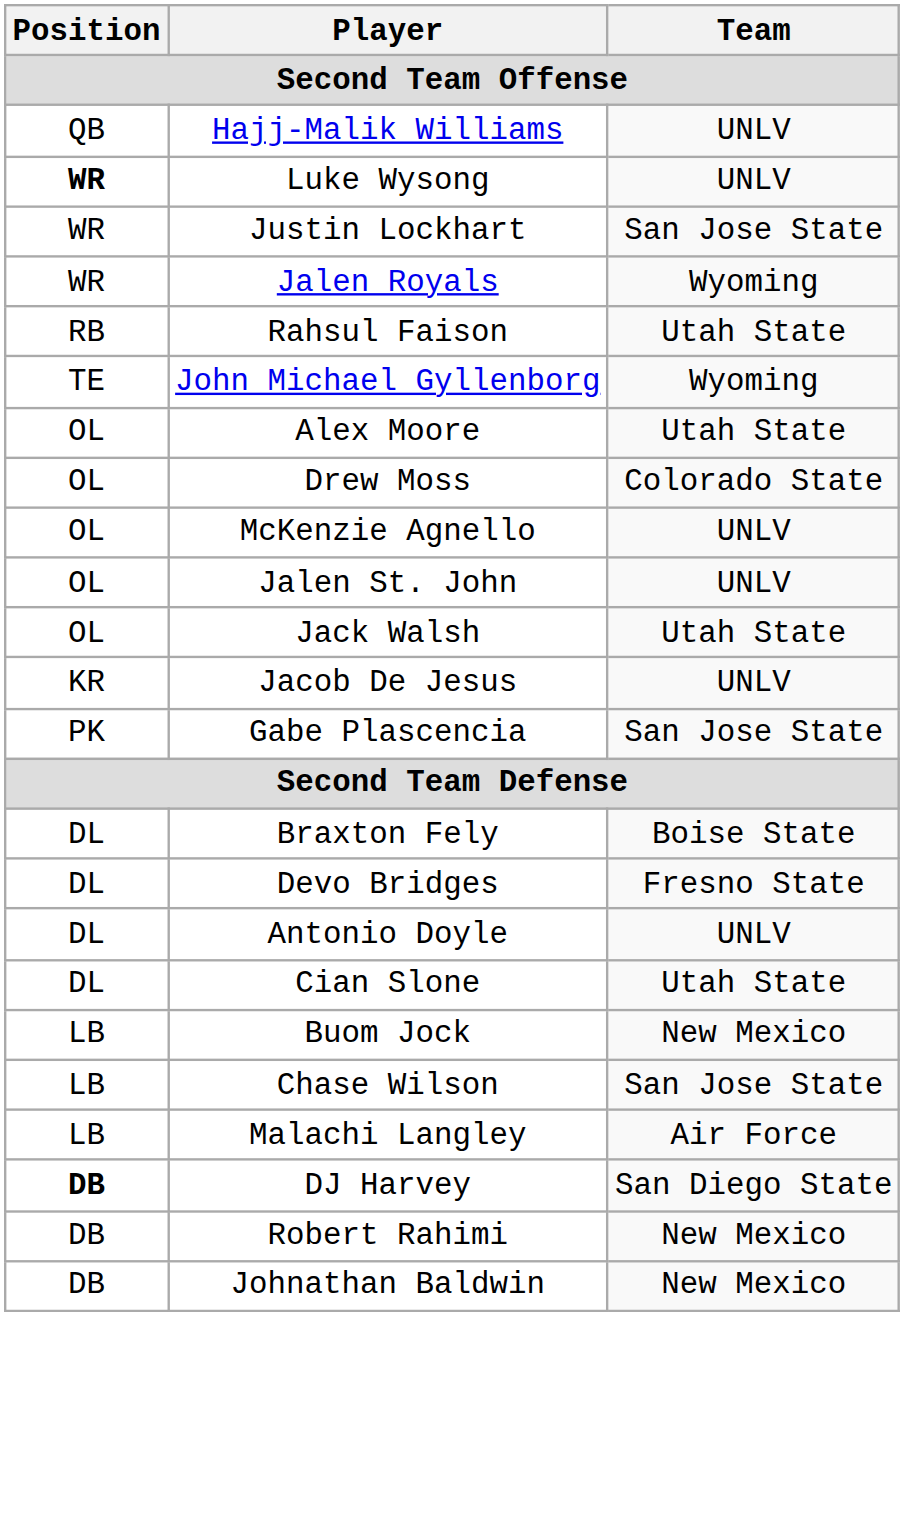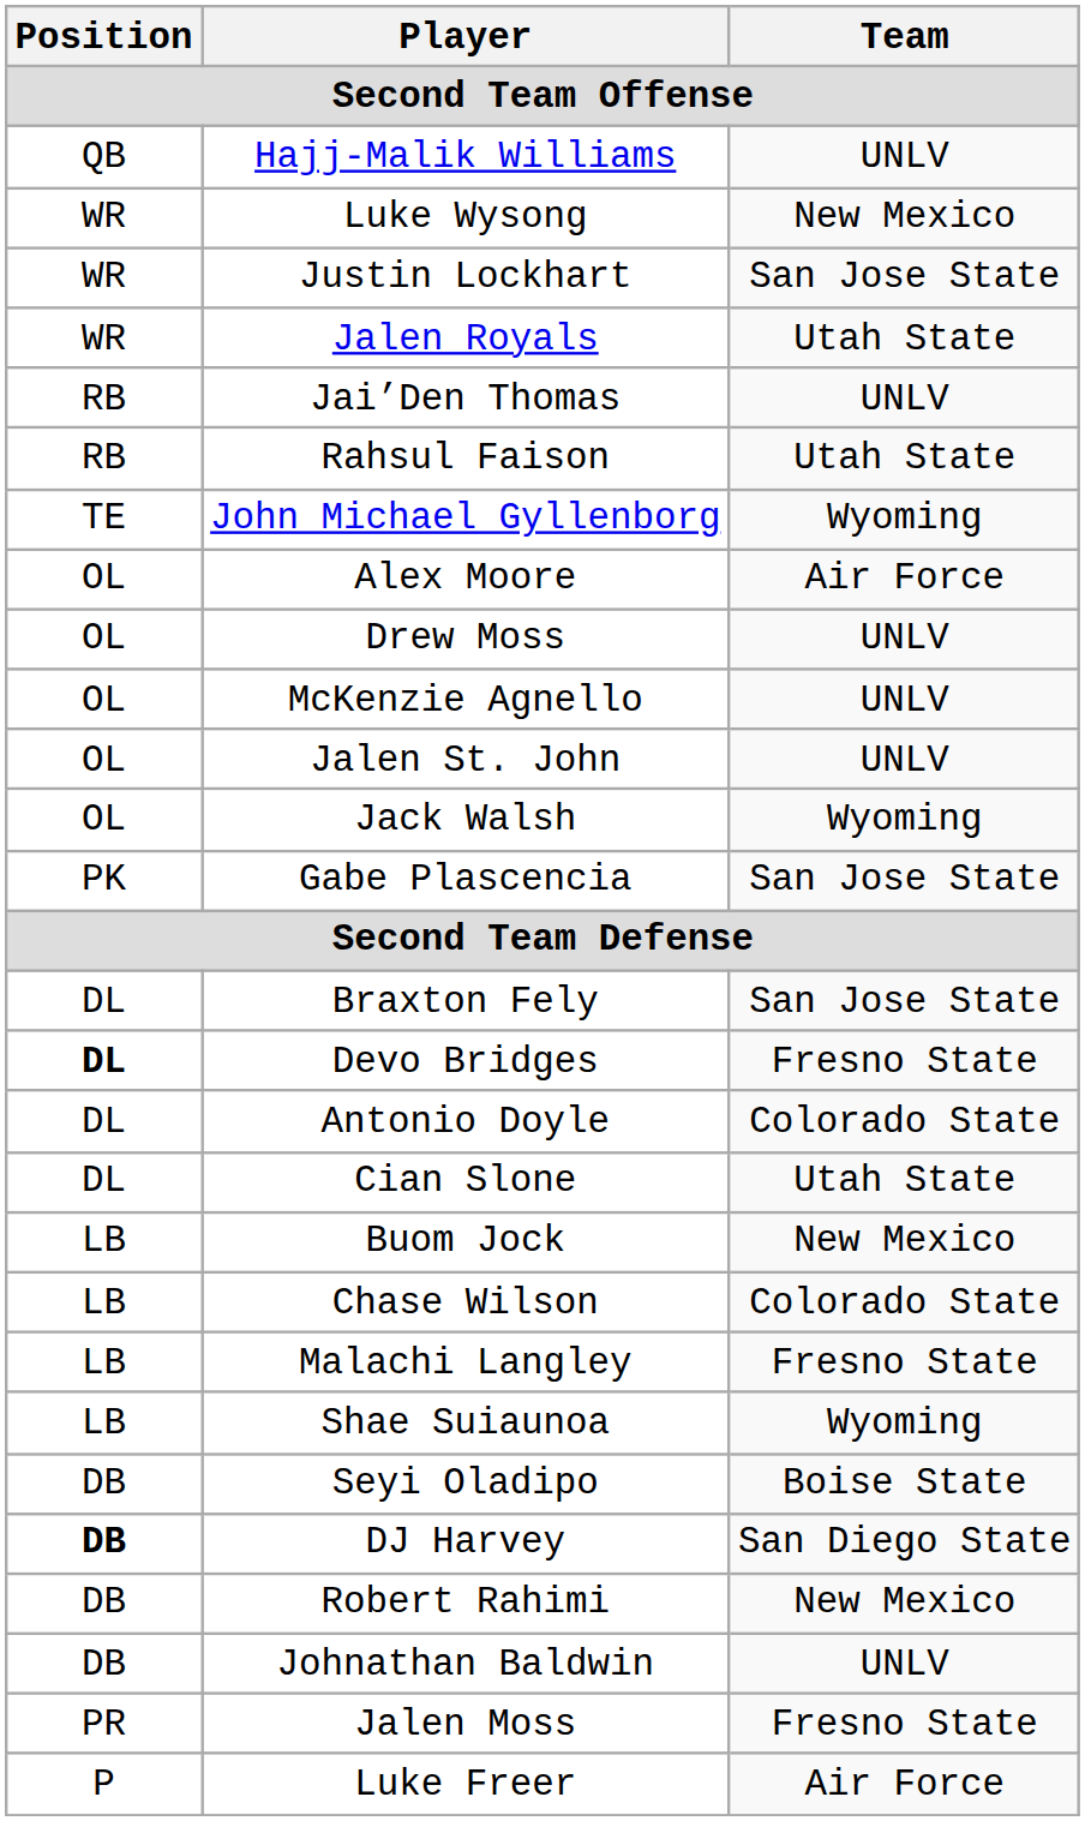Luke Wysong | Position: bold -> normal
Luke Wysong | Team: UNLV -> New Mexico
Jalen Royals | Team: Wyoming -> Utah State
+ row: RB | Jai’Den Thomas | UNLV
Alex Moore | Team: Utah State -> Air Force
Drew Moss | Team: Colorado State -> UNLV
Jack Walsh | Team: Utah State -> Wyoming
- row: KR | Jacob De Jesus | UNLV
Braxton Fely | Team: Boise State -> San Jose State
Devo Bridges | Position: normal -> bold
Antonio Doyle | Team: UNLV -> Colorado State
Chase Wilson | Team: San Jose State -> Colorado State
Malachi Langley | Team: Air Force -> Fresno State
+ row: LB | Shae Suiaunoa | Wyoming
+ row: DB | Seyi Oladipo | Boise State
Johnathan Baldwin | Team: New Mexico -> UNLV
+ row: PR | Jalen Moss | Fresno State
+ row: P | Luke Freer | Air Force
